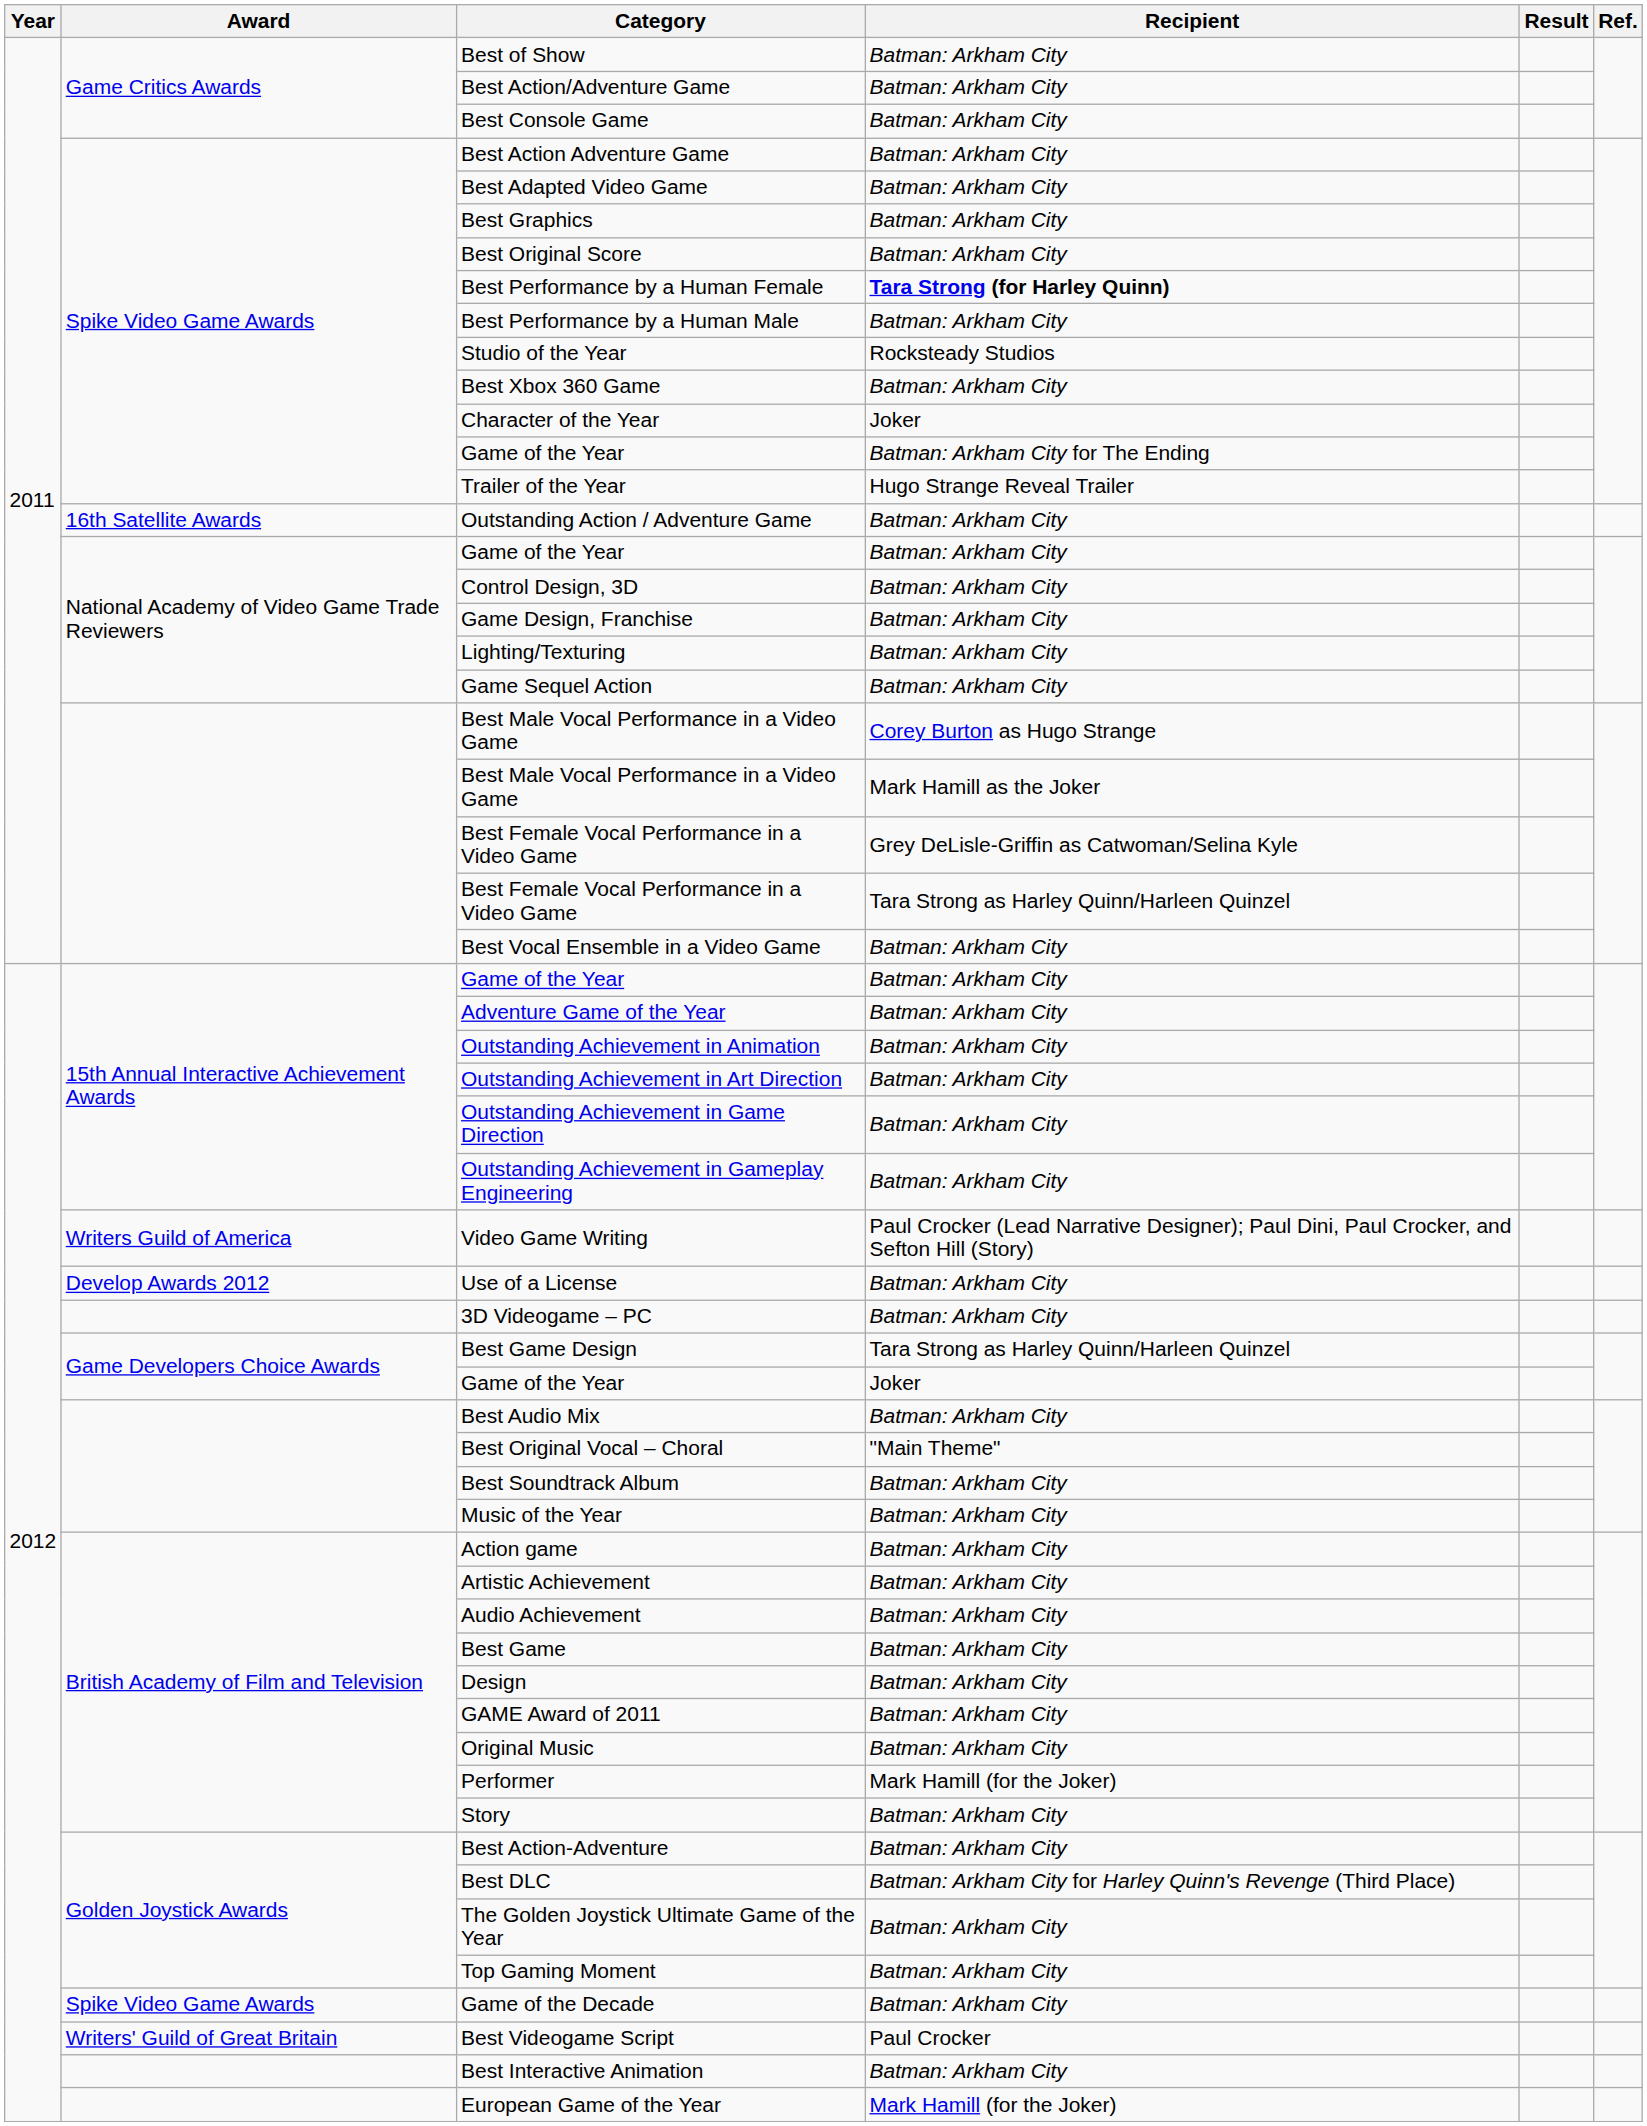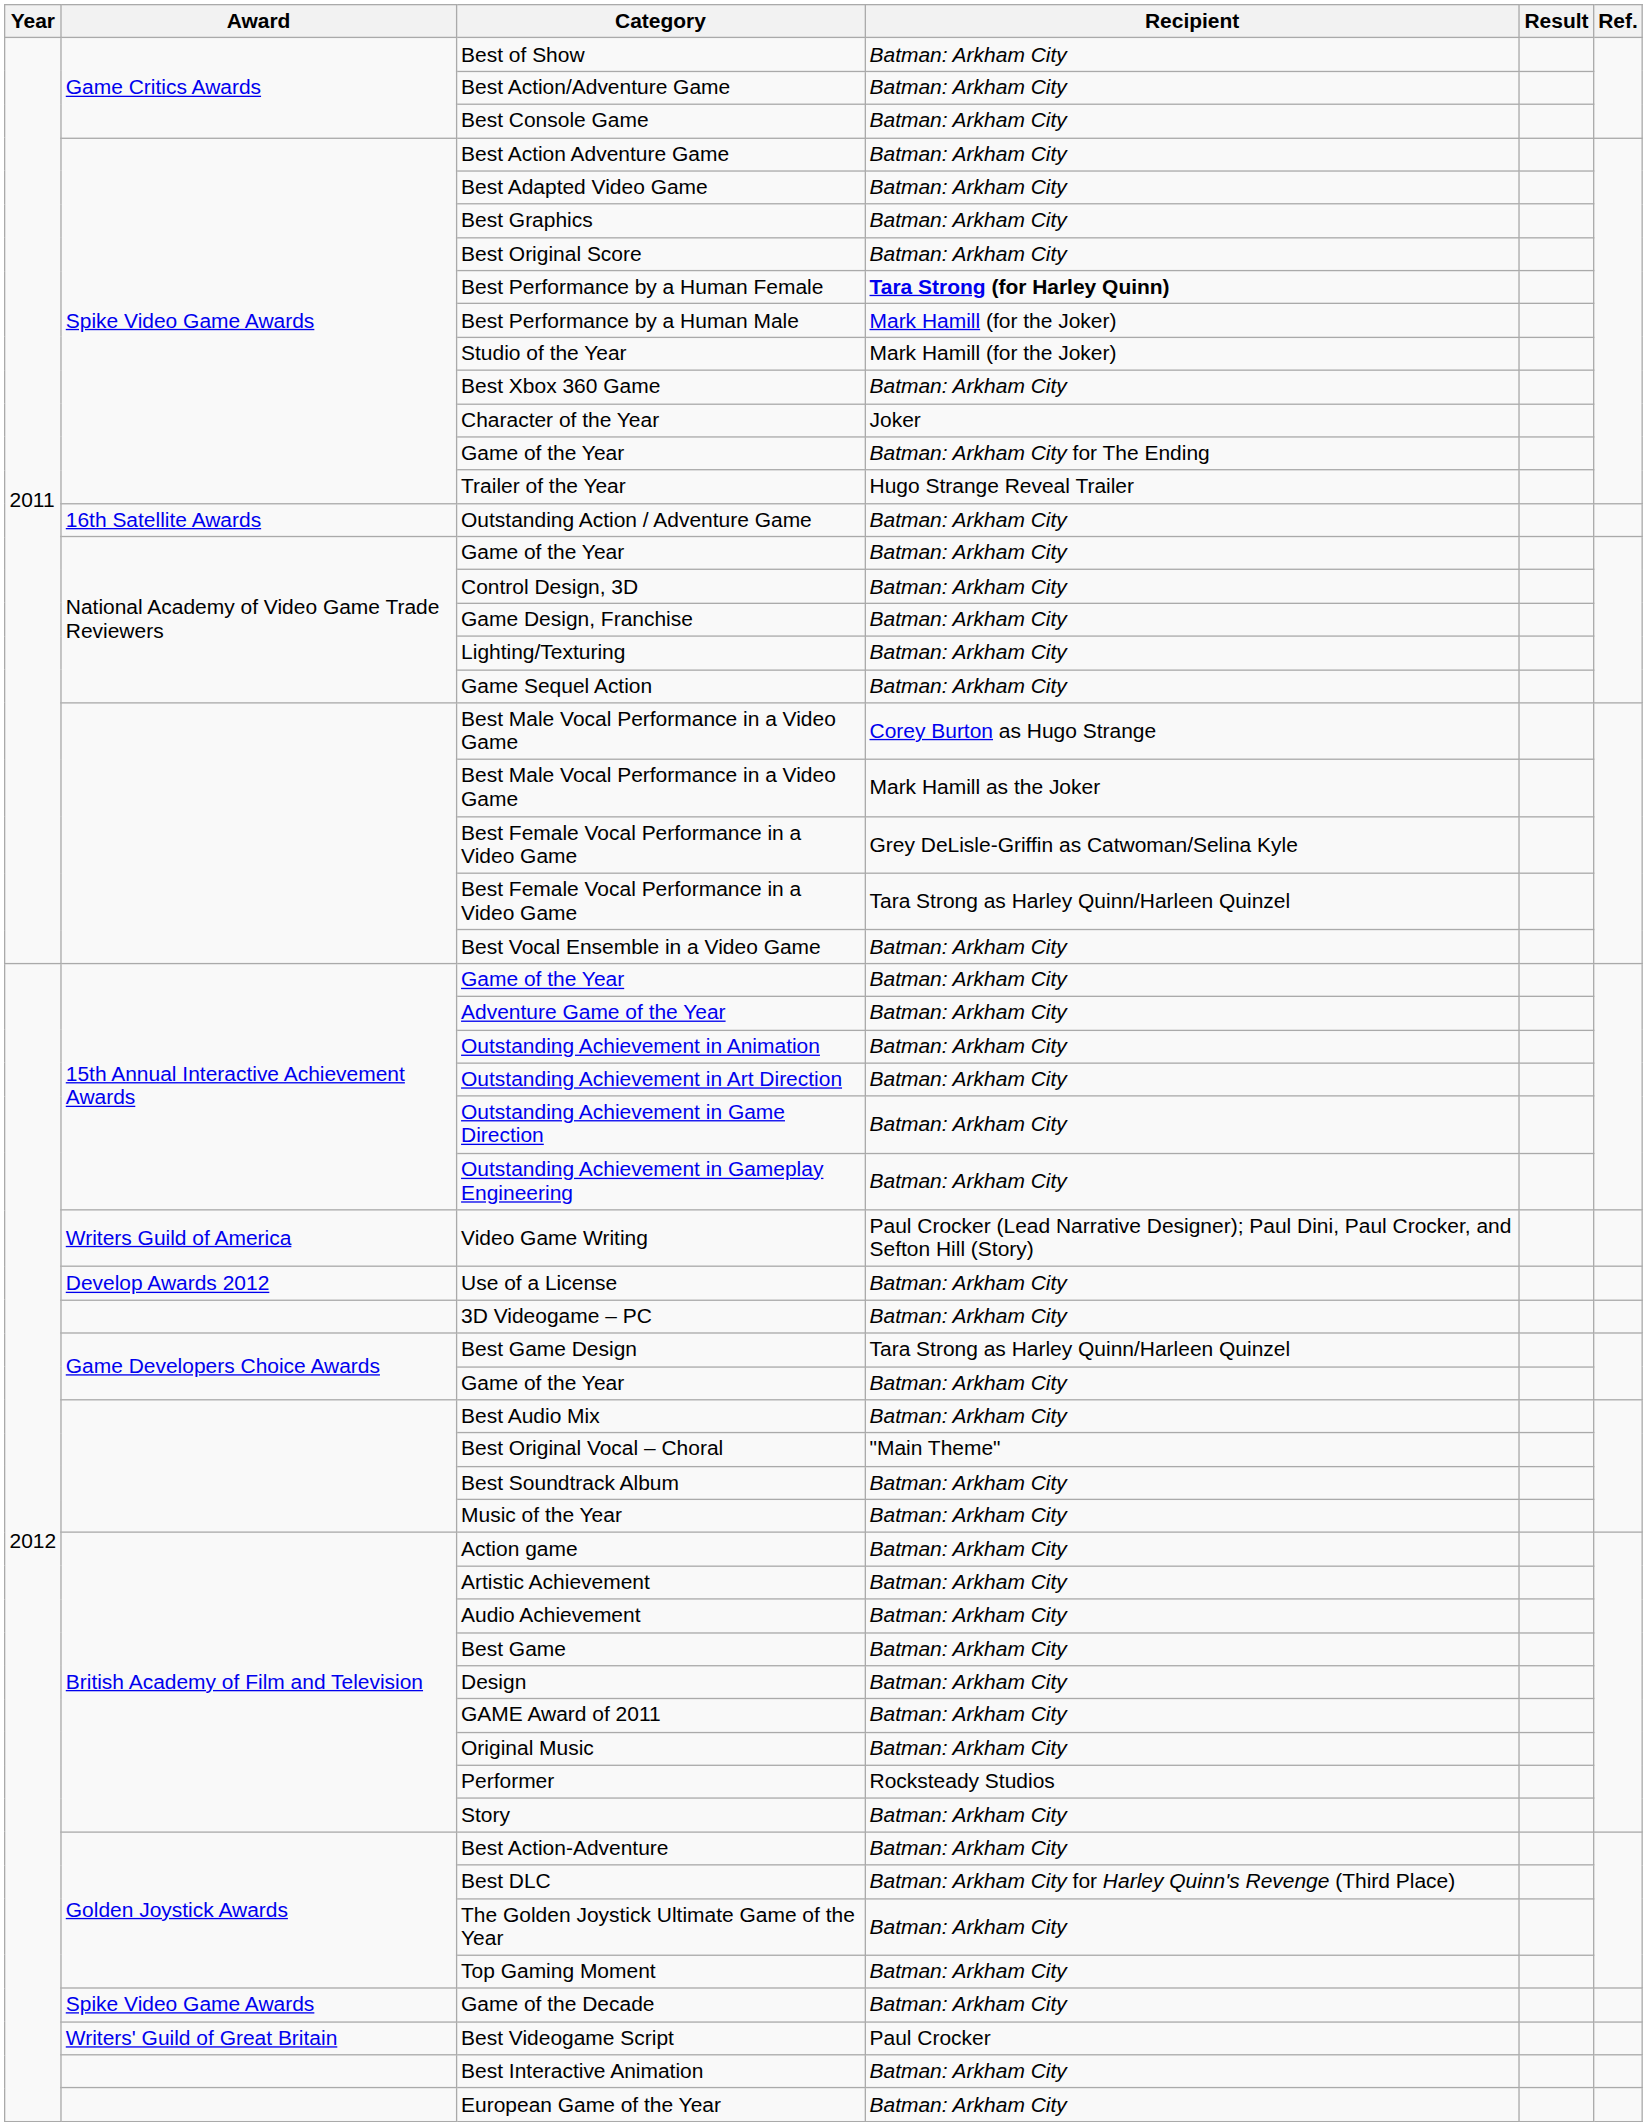Best Performance by a Human Male | Recipient: Batman: Arkham City -> Mark Hamill (for the Joker)
Studio of the Year | Recipient: Rocksteady Studios -> Mark Hamill (for the Joker)
Game Developers Choice Awards / Game of the Year | Recipient: Joker -> Batman: Arkham City
Performer | Recipient: Mark Hamill (for the Joker) -> Rocksteady Studios
European Game of the Year | Recipient: Mark Hamill (for the Joker) -> Batman: Arkham City
